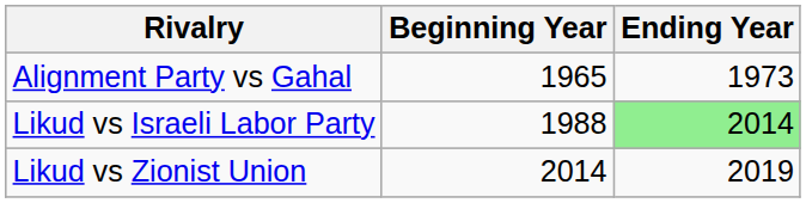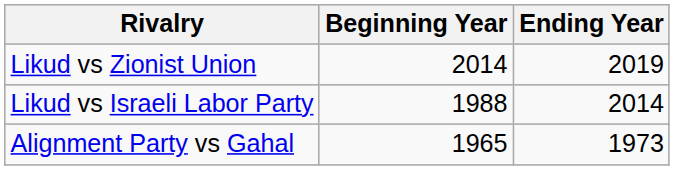rows swapped: Alignment Party vs Gahal <-> Likud vs Zionist Union
Likud vs Israeli Labor Party | Ending Year: lightgreen background -> no background
